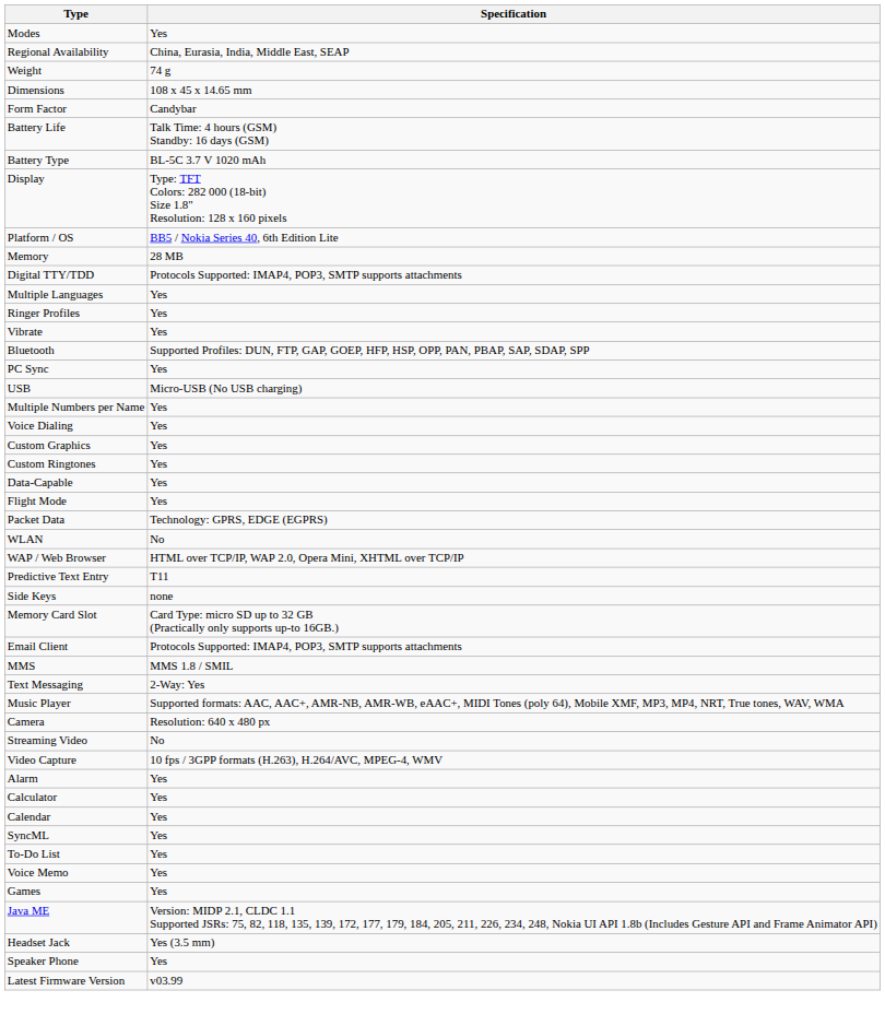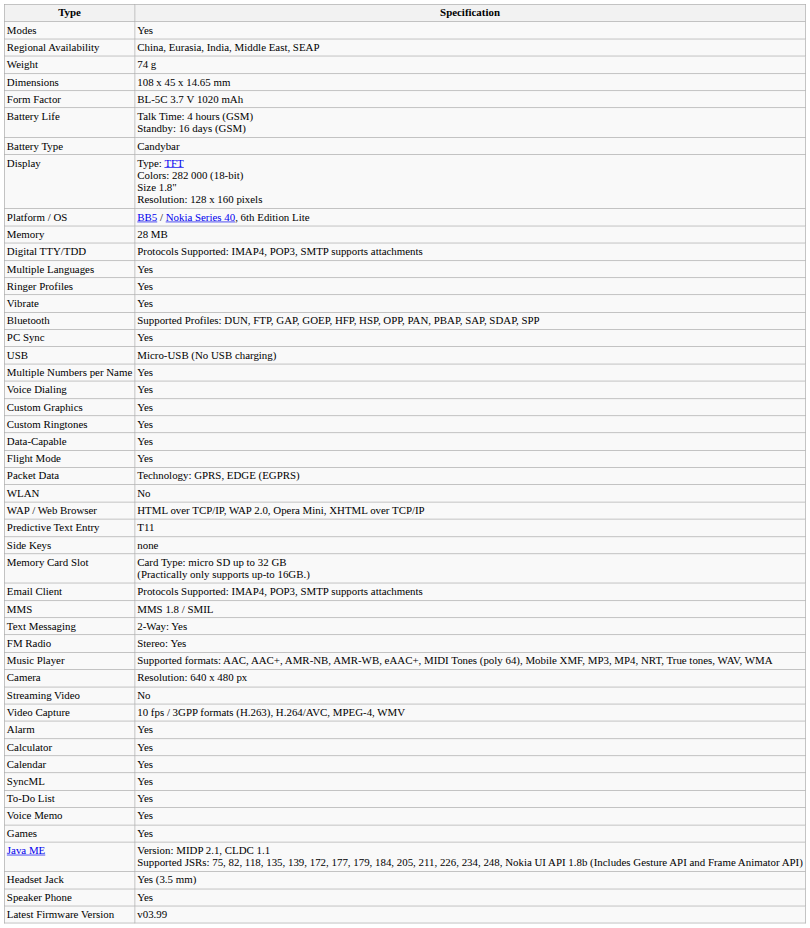Form Factor | Specification: Candybar -> BL-5C 3.7 V 1020 mAh
Battery Type | Specification: BL-5C 3.7 V 1020 mAh -> Candybar
+ row: FM Radio | Stereo: Yes
